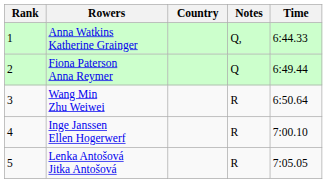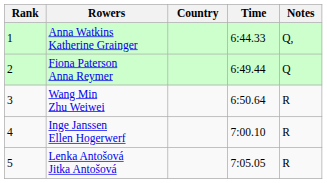columns swapped: Time <-> Notes
